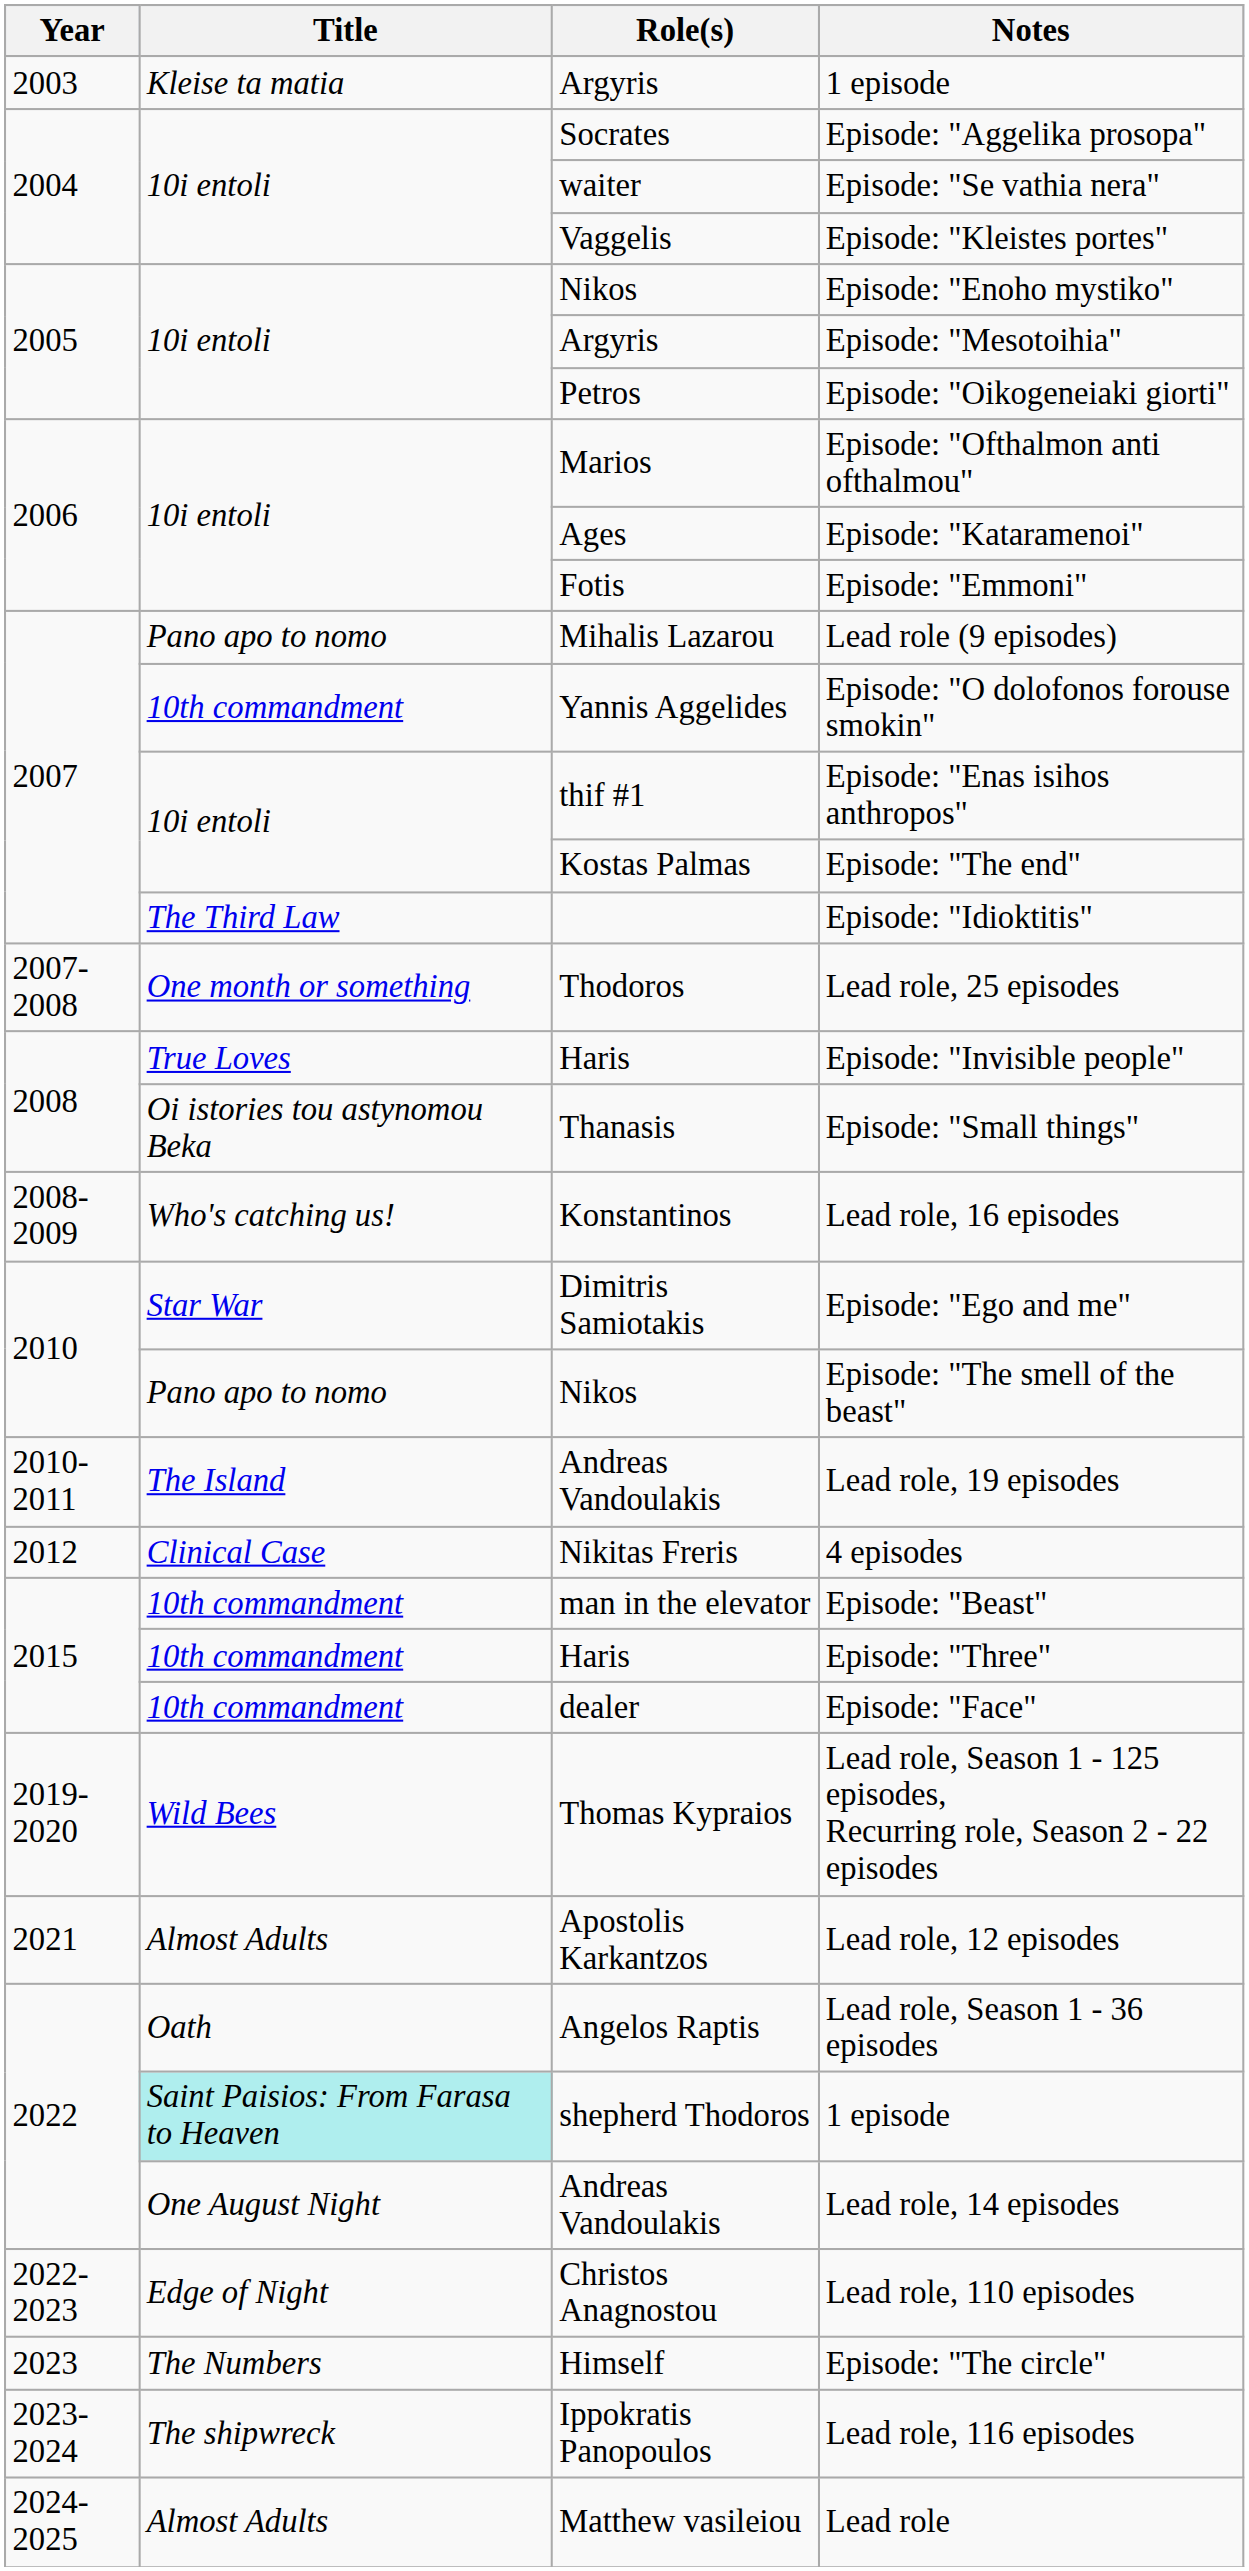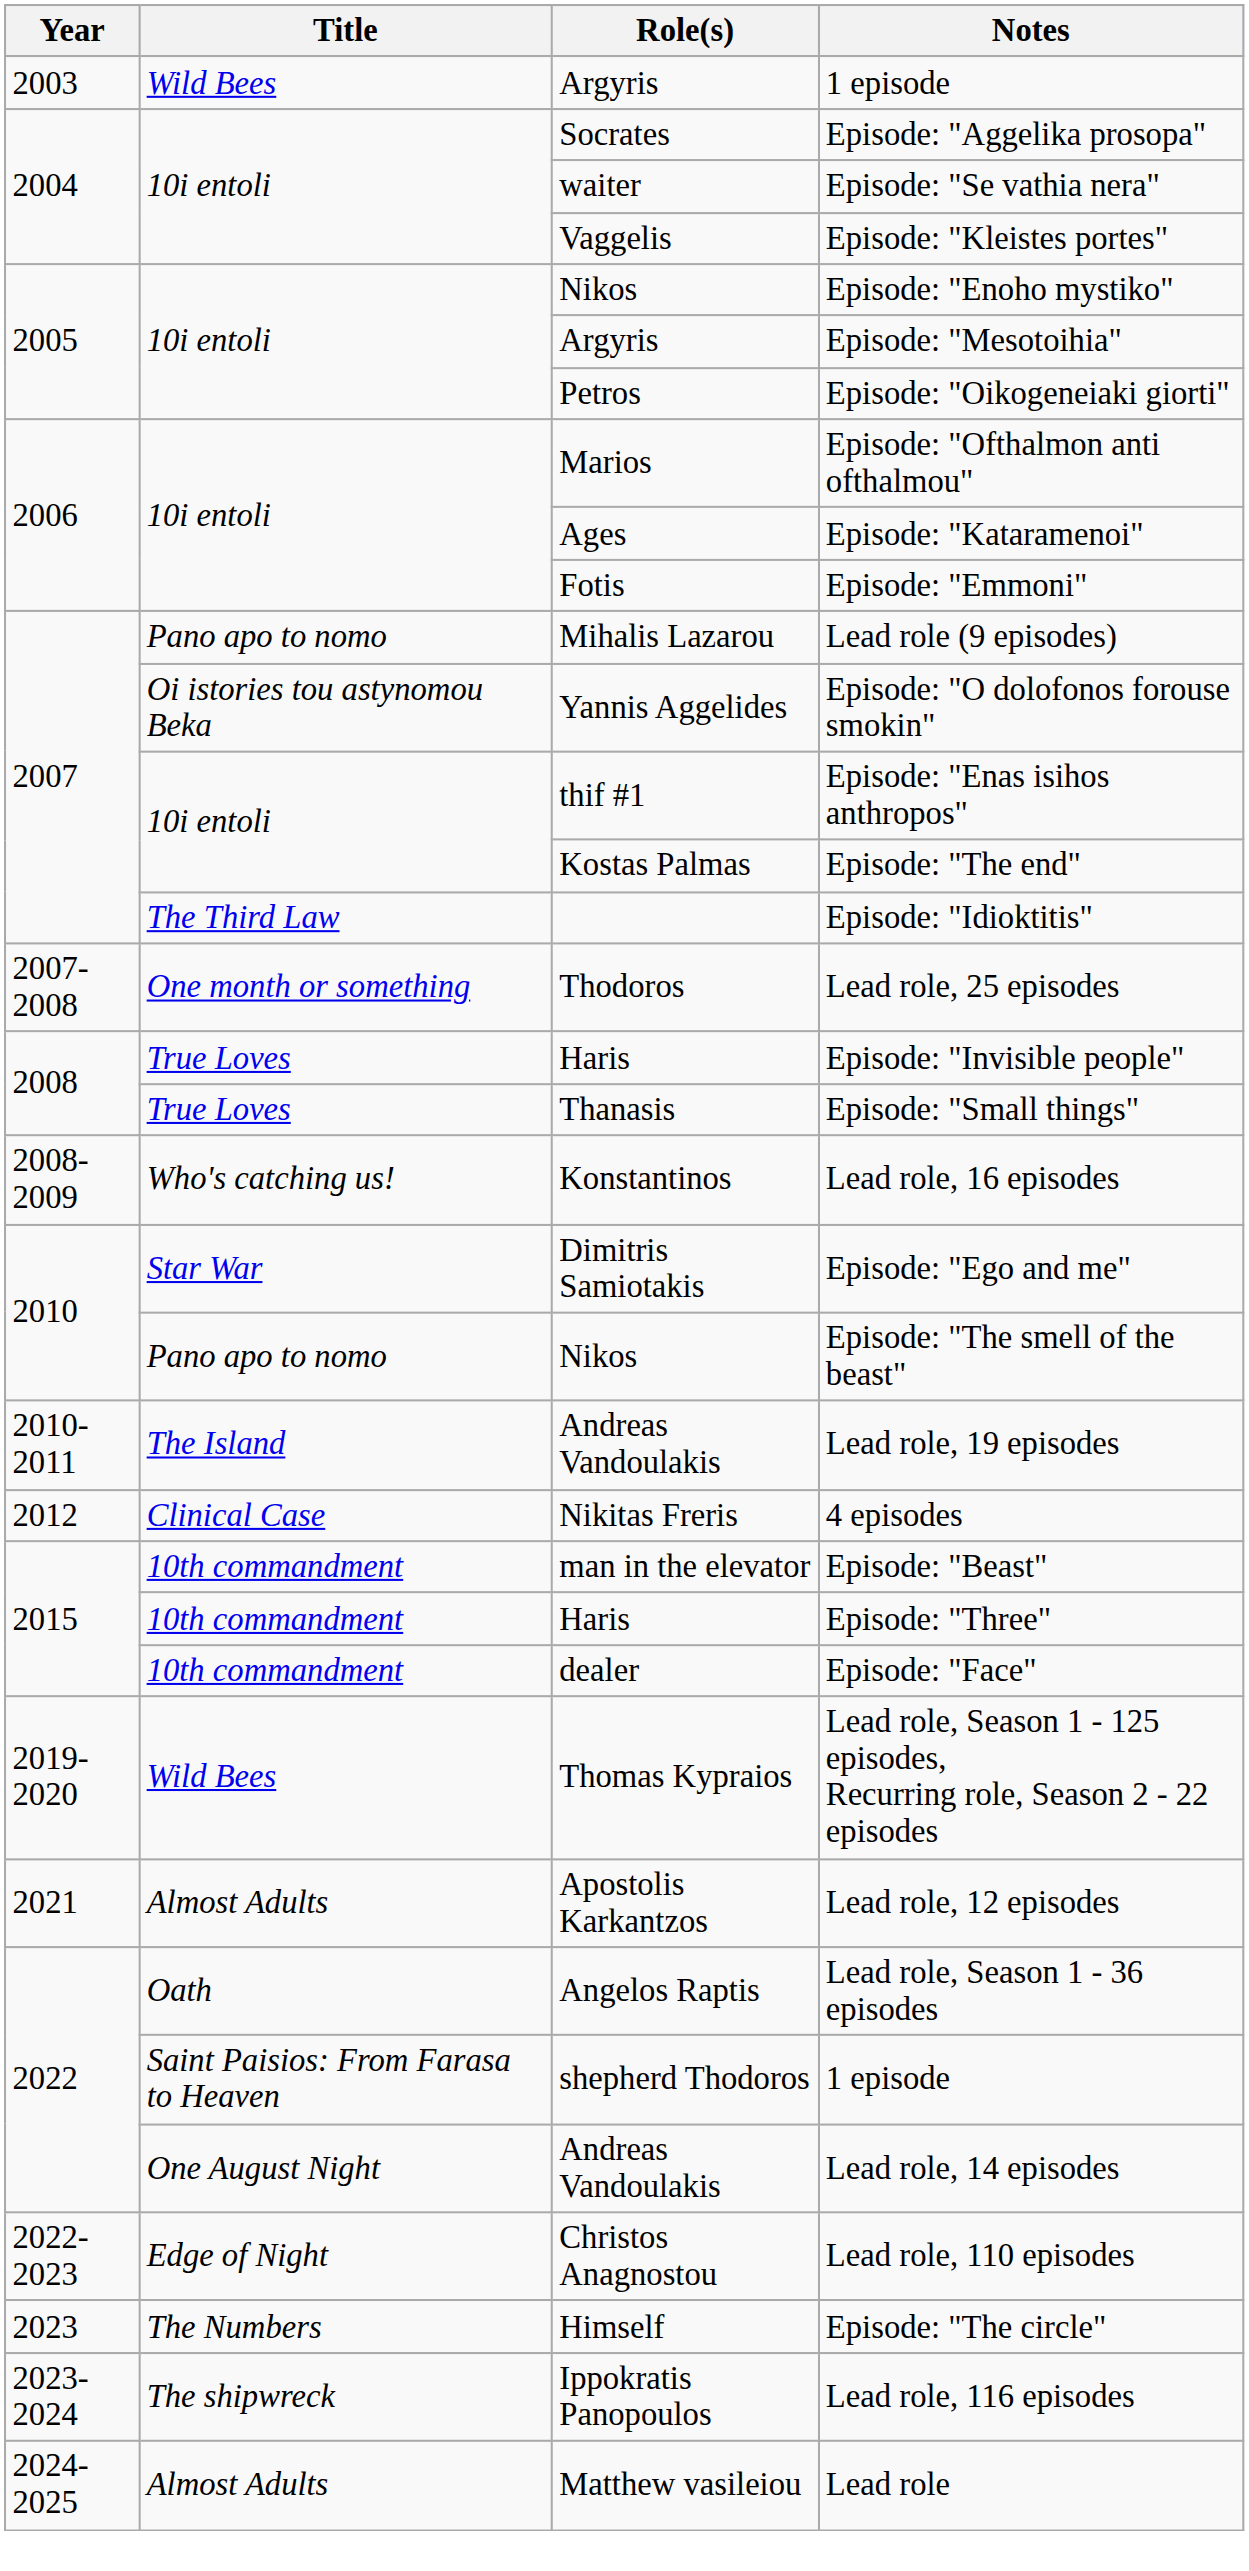Argyris / 1 episode | Title: Kleise ta matia -> Wild Bees
Episode: "O dolofonos forouse smokin" | Title: 10th commandment -> Oi istories tou astynomou Beka
Episode: "Small things" | Title: Oi istories tou astynomou Beka -> True Loves
shepherd Thodoros / 1 episode | Title: paleturquoise background -> no background
